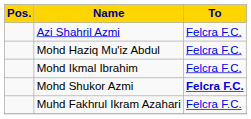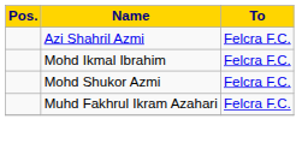- row: Mohd Haziq Mu'iz Abdul | Felcra F.C.
Mohd Shukor Azmi | To: bold -> normal
